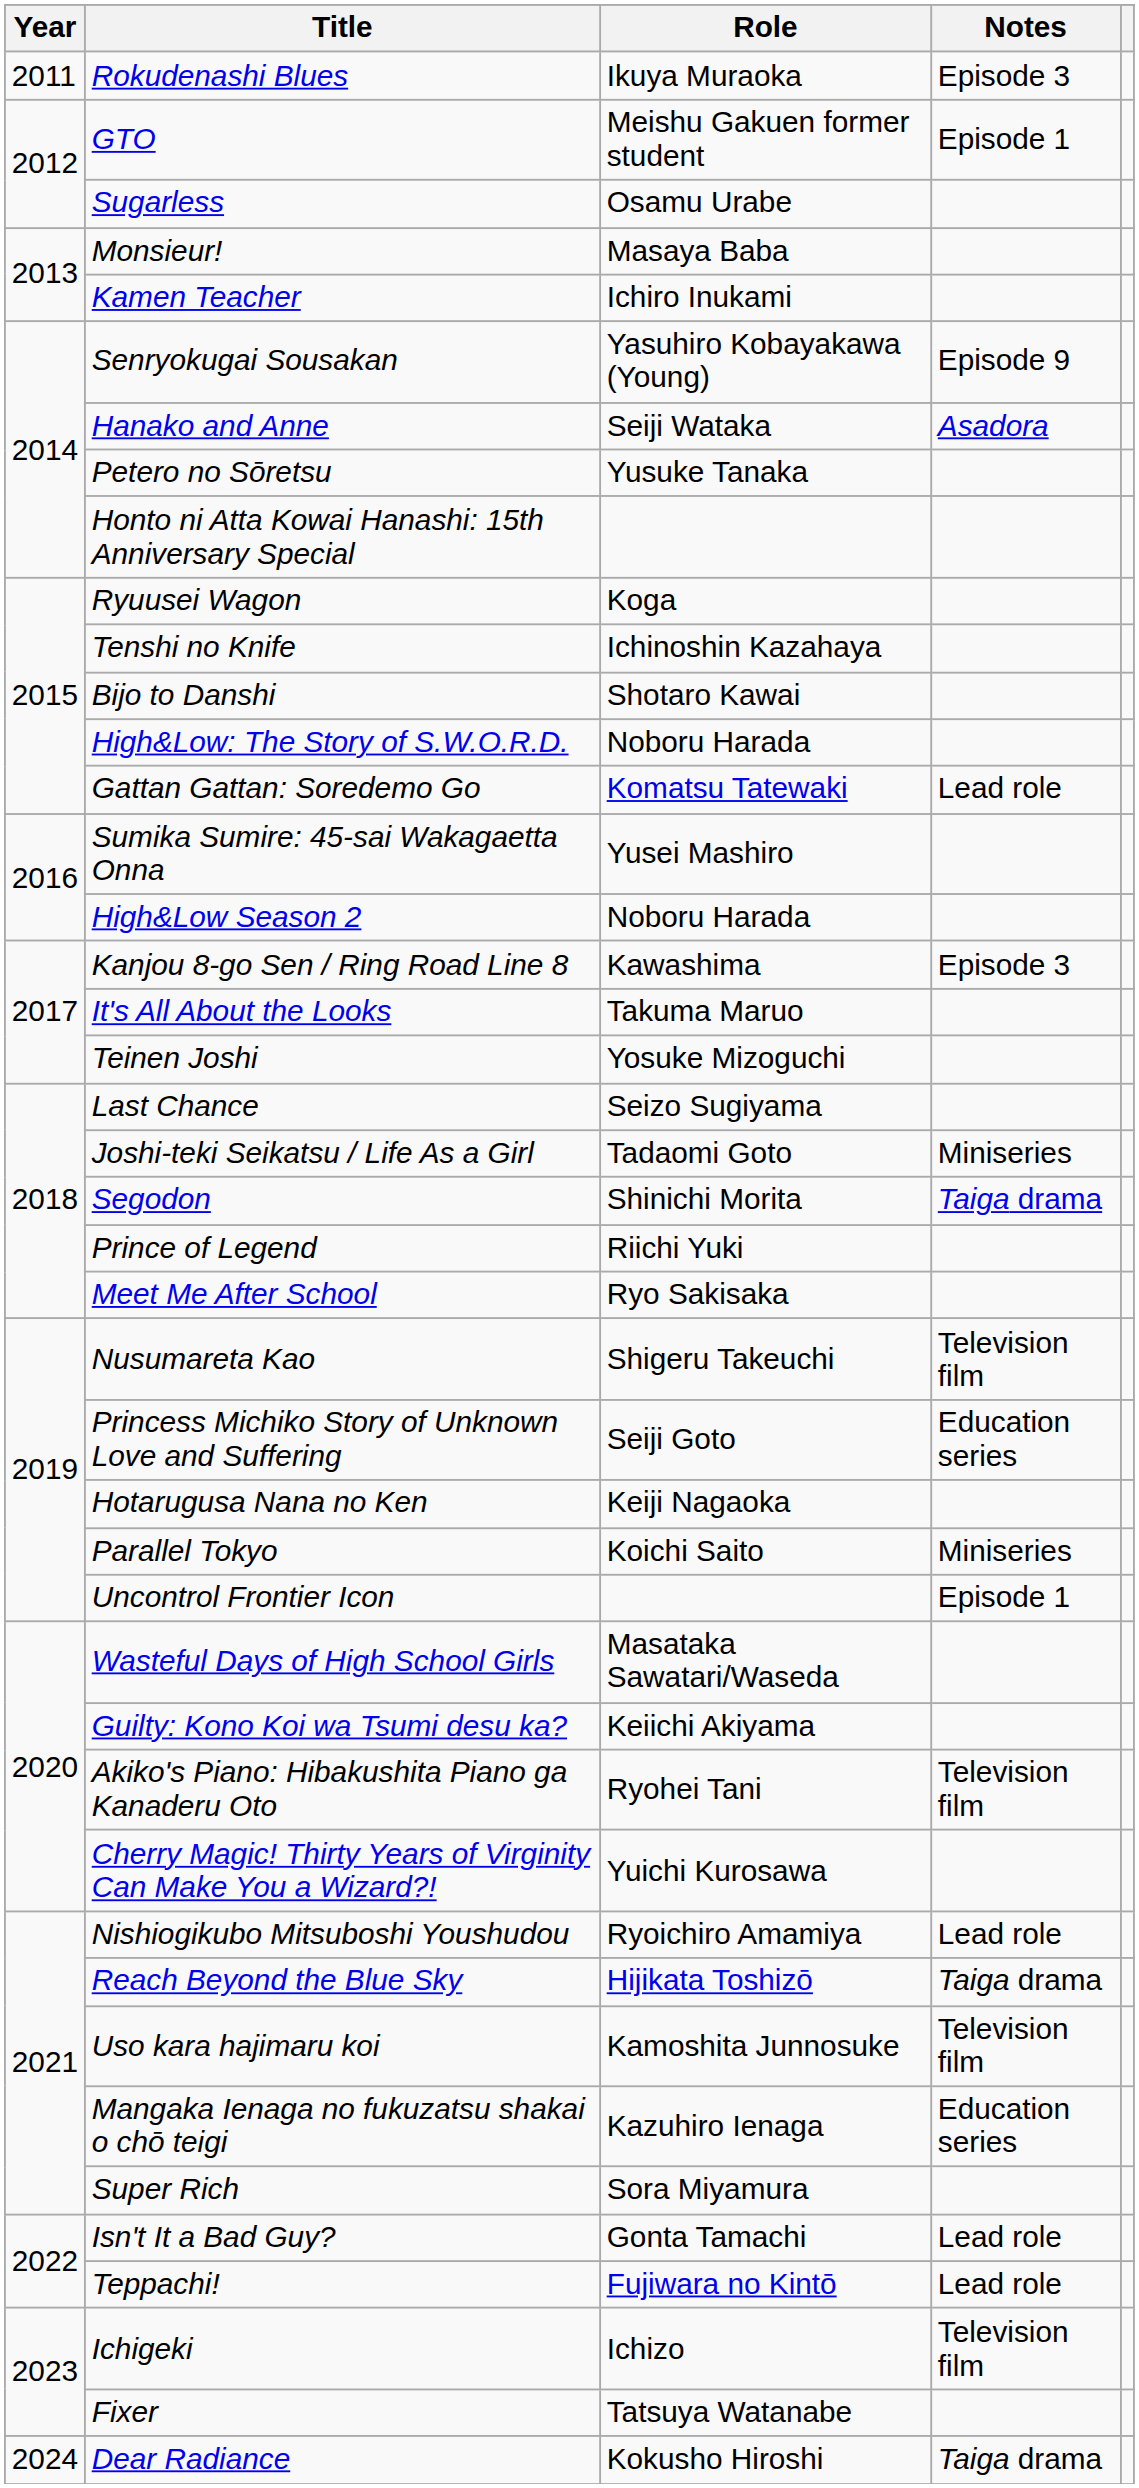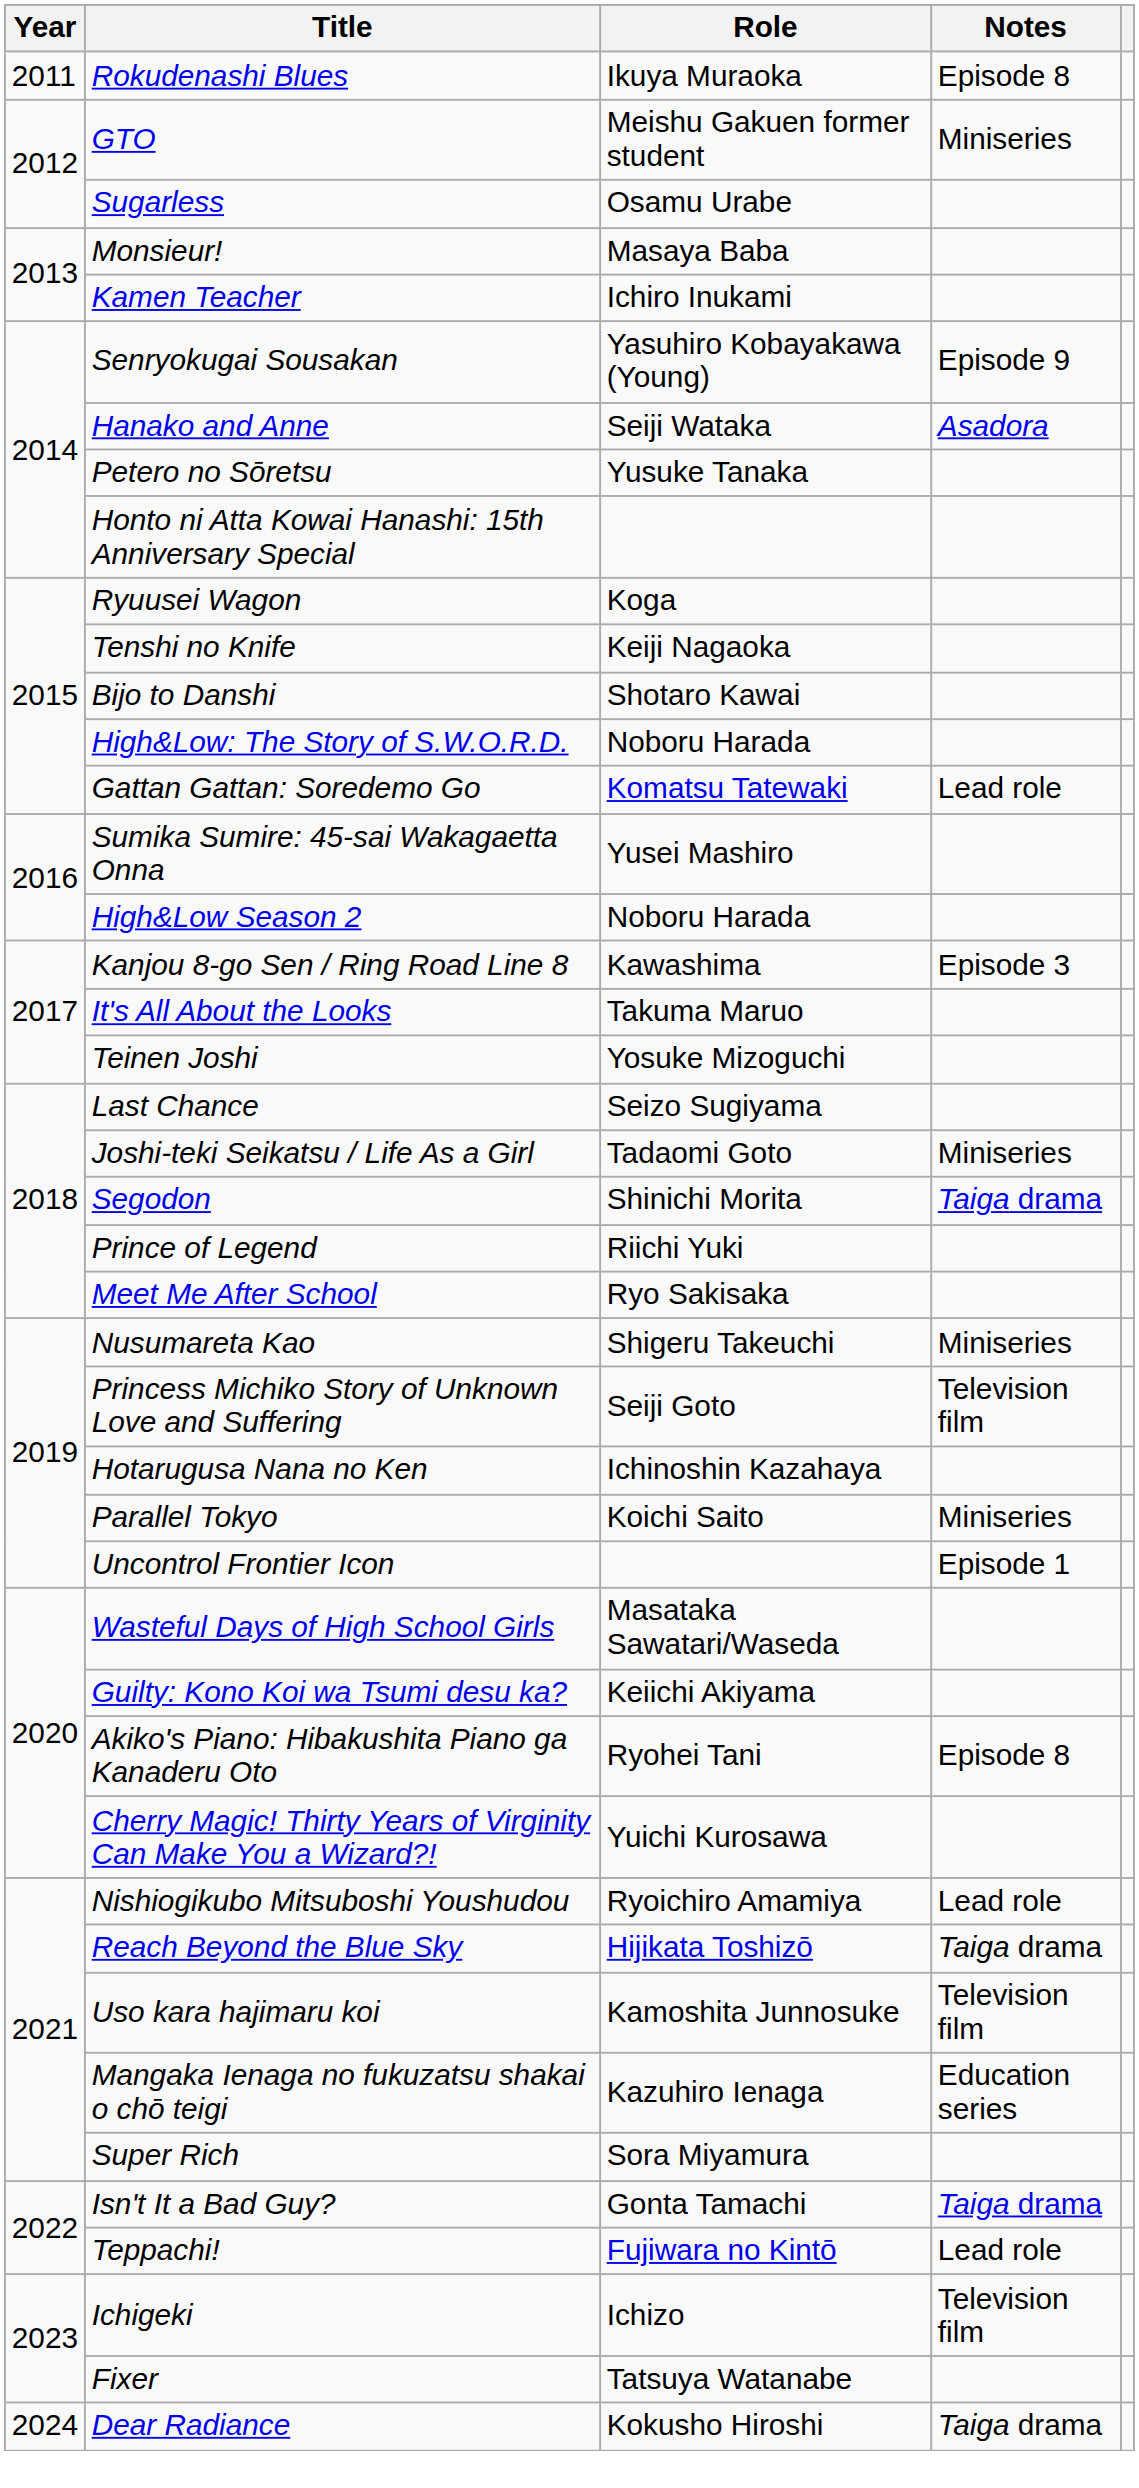Rokudenashi Blues | Notes: Episode 3 -> Episode 8
GTO | Notes: Episode 1 -> Miniseries
Tenshi no Knife | Role: Ichinoshin Kazahaya -> Keiji Nagaoka
Nusumareta Kao | Notes: Television film -> Miniseries
Princess Michiko Story of Unknown Love and Suffering | Notes: Education series -> Television film
Hotarugusa Nana no Ken | Role: Keiji Nagaoka -> Ichinoshin Kazahaya
Akiko's Piano: Hibakushita Piano ga Kanaderu Oto | Notes: Television film -> Episode 8
Isn't It a Bad Guy? | Notes: Lead role -> Taiga drama
